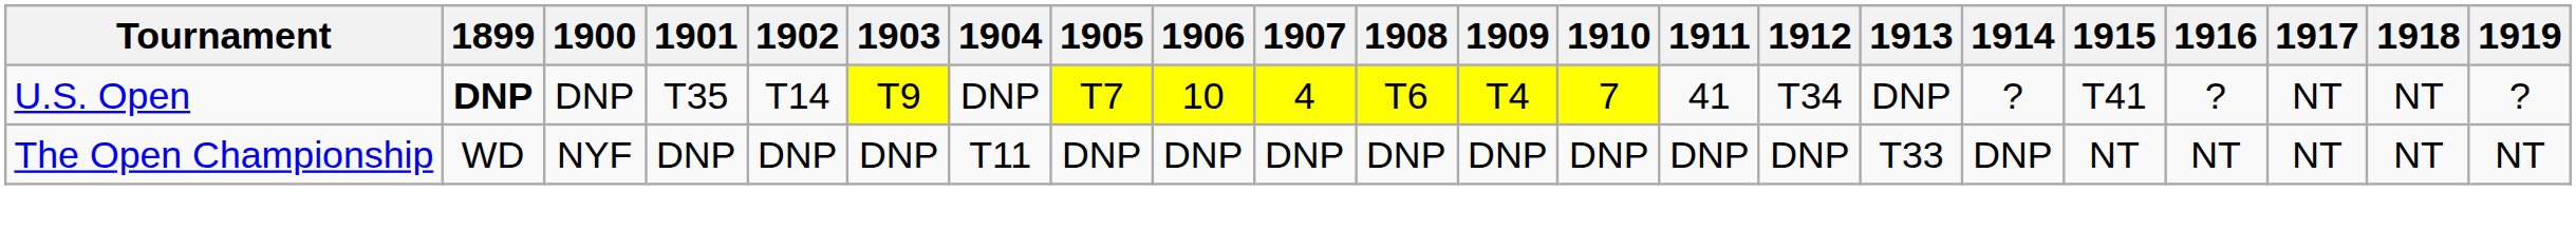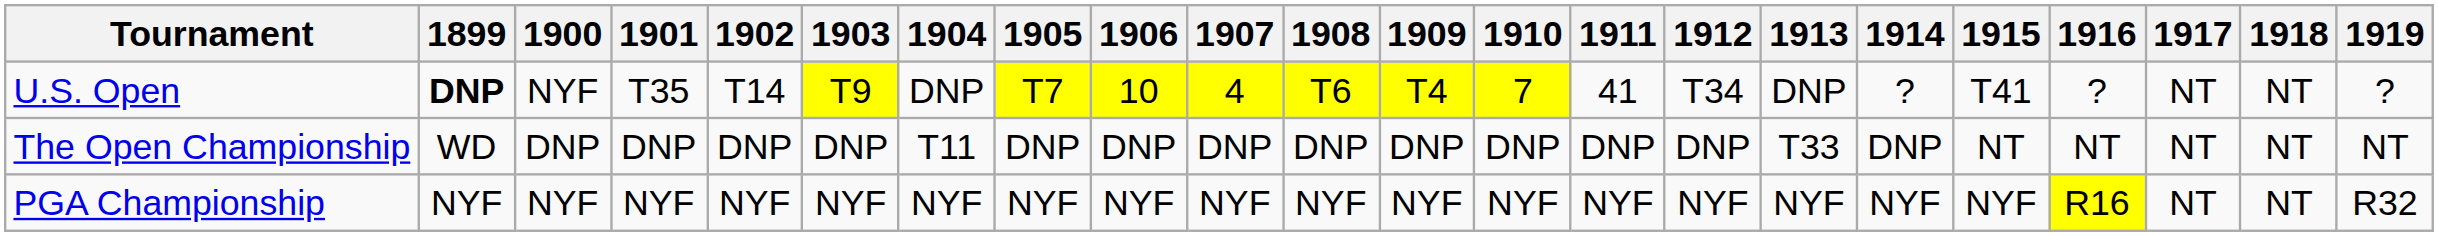U.S. Open | 1900: DNP -> NYF
The Open Championship | 1900: NYF -> DNP
+ row: PGA Championship | NYF | NYF | NYF | NYF | NYF | NYF | NYF | NYF | NYF | NYF | NYF | NYF | NYF | NYF | NYF | NYF | NYF | R16 | NT | NT | R32
